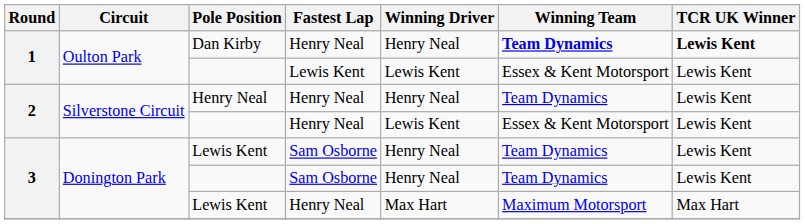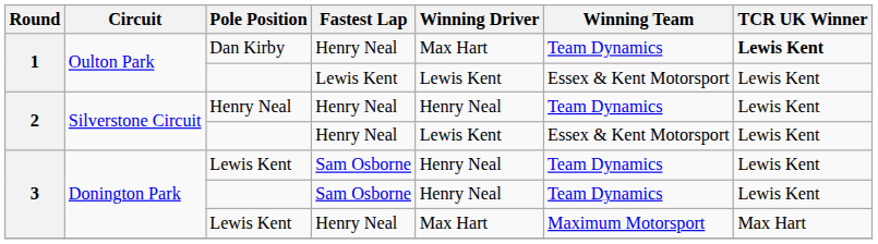Dan Kirby | Winning Driver: Henry Neal -> Max Hart
Dan Kirby | Winning Team: bold -> normal
